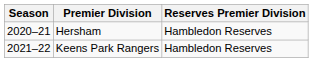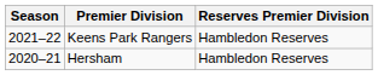rows swapped: Hersham <-> Keens Park Rangers
